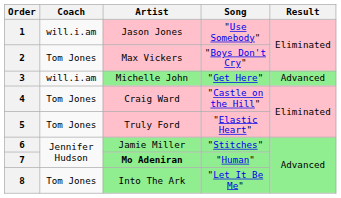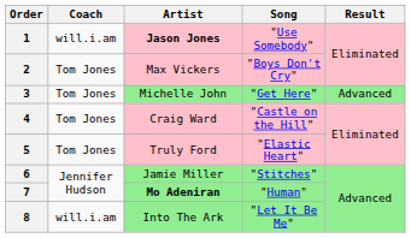1 | Artist: normal -> bold
3 | Coach: will.i.am -> Tom Jones
8 | Coach: Tom Jones -> will.i.am
